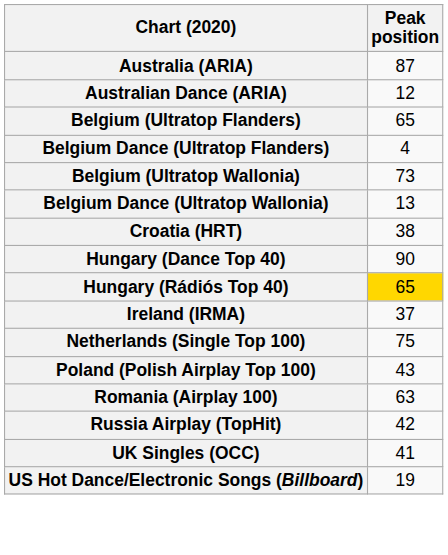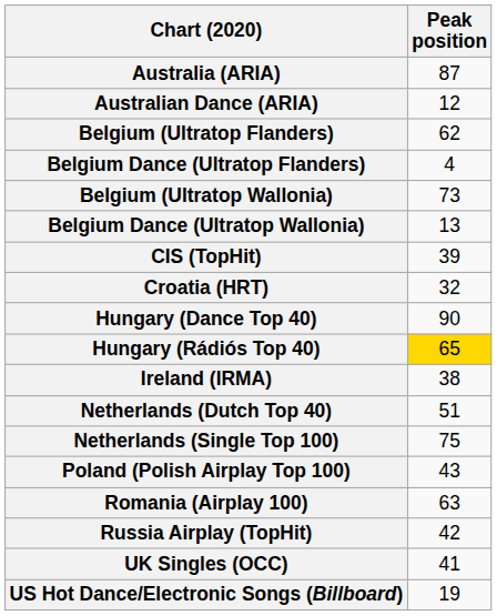Belgium (Ultratop Flanders) | Peak position: 65 -> 62
+ row: CIS (TopHit) | 39
Croatia (HRT) | Peak position: 38 -> 32
Ireland (IRMA) | Peak position: 37 -> 38
+ row: Netherlands (Dutch Top 40) | 51
